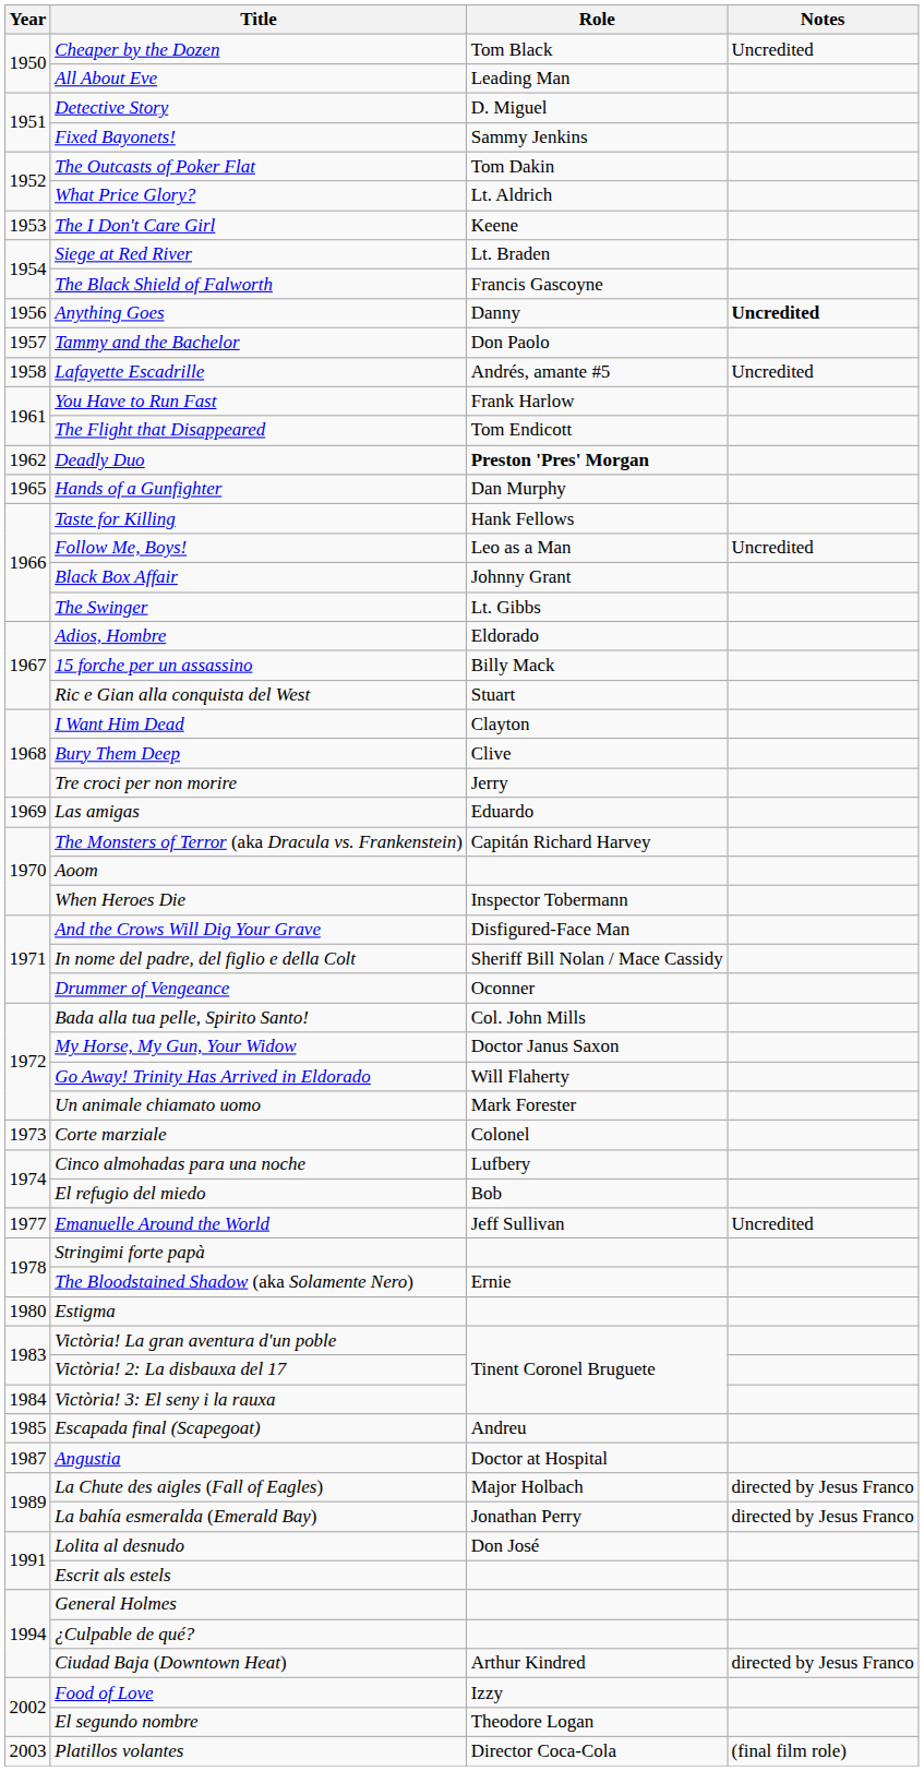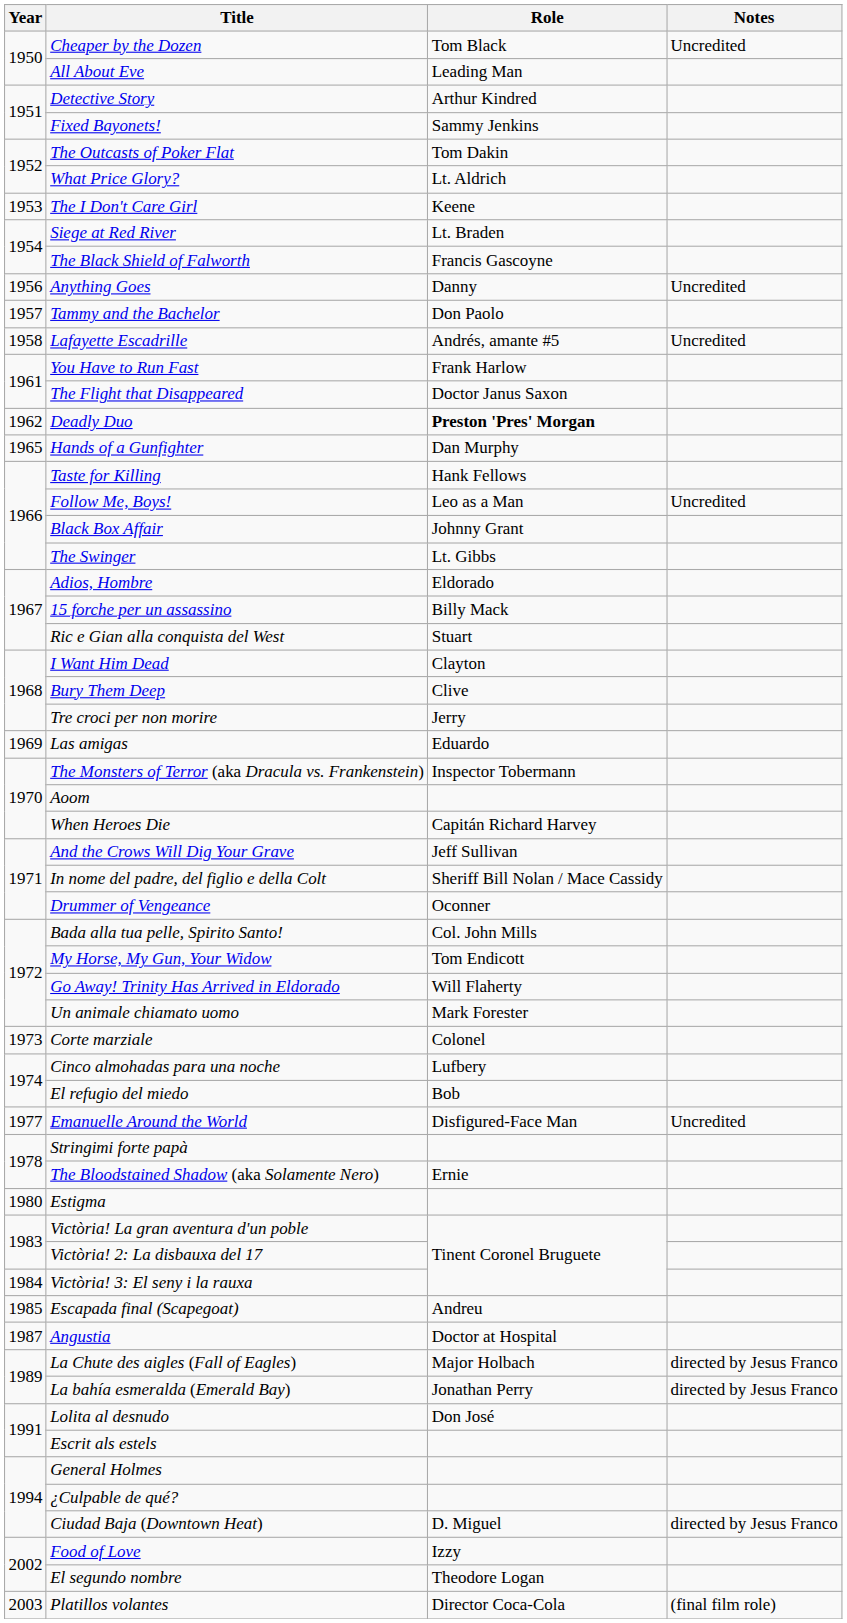Detective Story | Role: D. Miguel -> Arthur Kindred
Anything Goes | Notes: bold -> normal
The Flight that Disappeared | Role: Tom Endicott -> Doctor Janus Saxon
The Monsters of Terror (aka Dracula vs. Frankenstein) | Role: Capitán Richard Harvey -> Inspector Tobermann
When Heroes Die | Role: Inspector Tobermann -> Capitán Richard Harvey
And the Crows Will Dig Your Grave | Role: Disfigured-Face Man -> Jeff Sullivan
My Horse, My Gun, Your Widow | Role: Doctor Janus Saxon -> Tom Endicott
Emanuelle Around the World | Role: Jeff Sullivan -> Disfigured-Face Man
Ciudad Baja (Downtown Heat) | Role: Arthur Kindred -> D. Miguel
